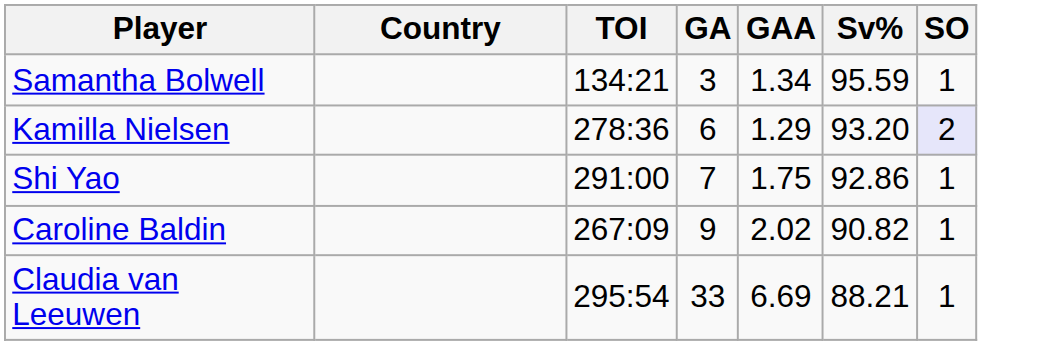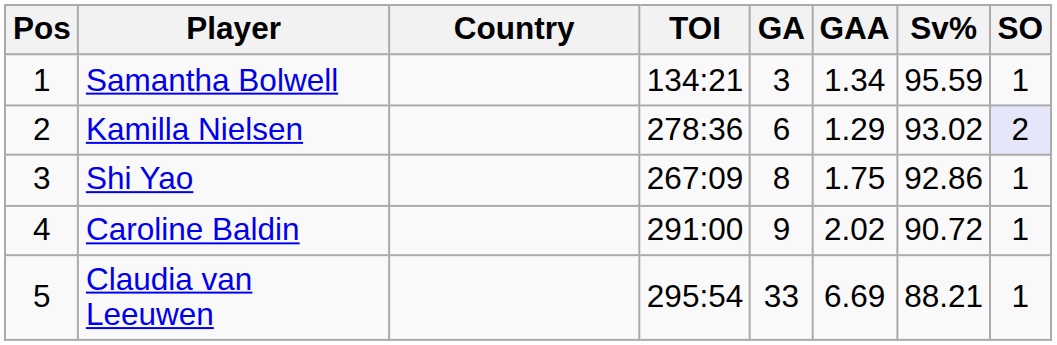+ column: Pos | 1 | 2 | 3 | 4 | 5
Kamilla Nielsen | Sv%: 93.20 -> 93.02
Shi Yao | TOI: 291:00 -> 267:09
Shi Yao | GA: 7 -> 8
Caroline Baldin | TOI: 267:09 -> 291:00
Caroline Baldin | Sv%: 90.82 -> 90.72
